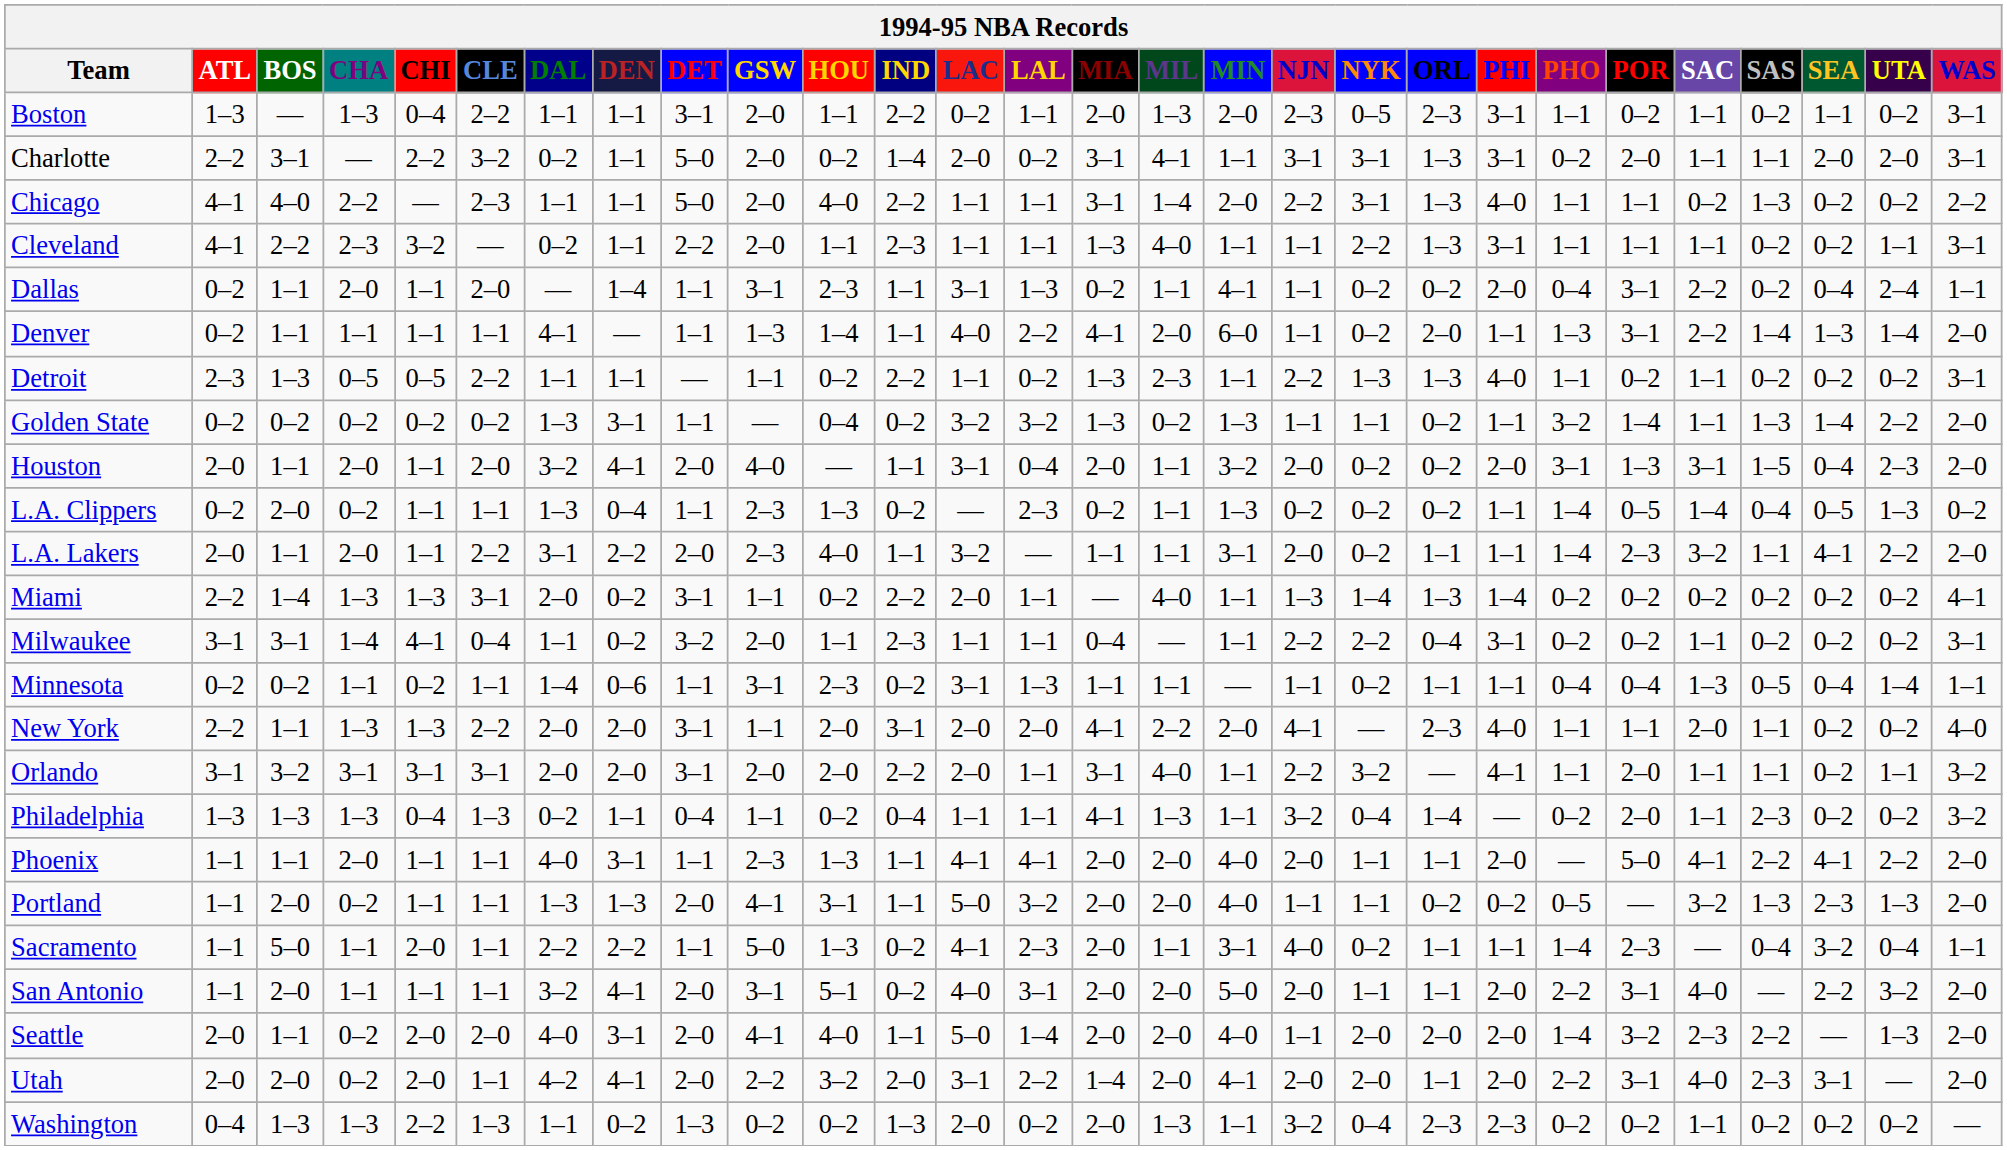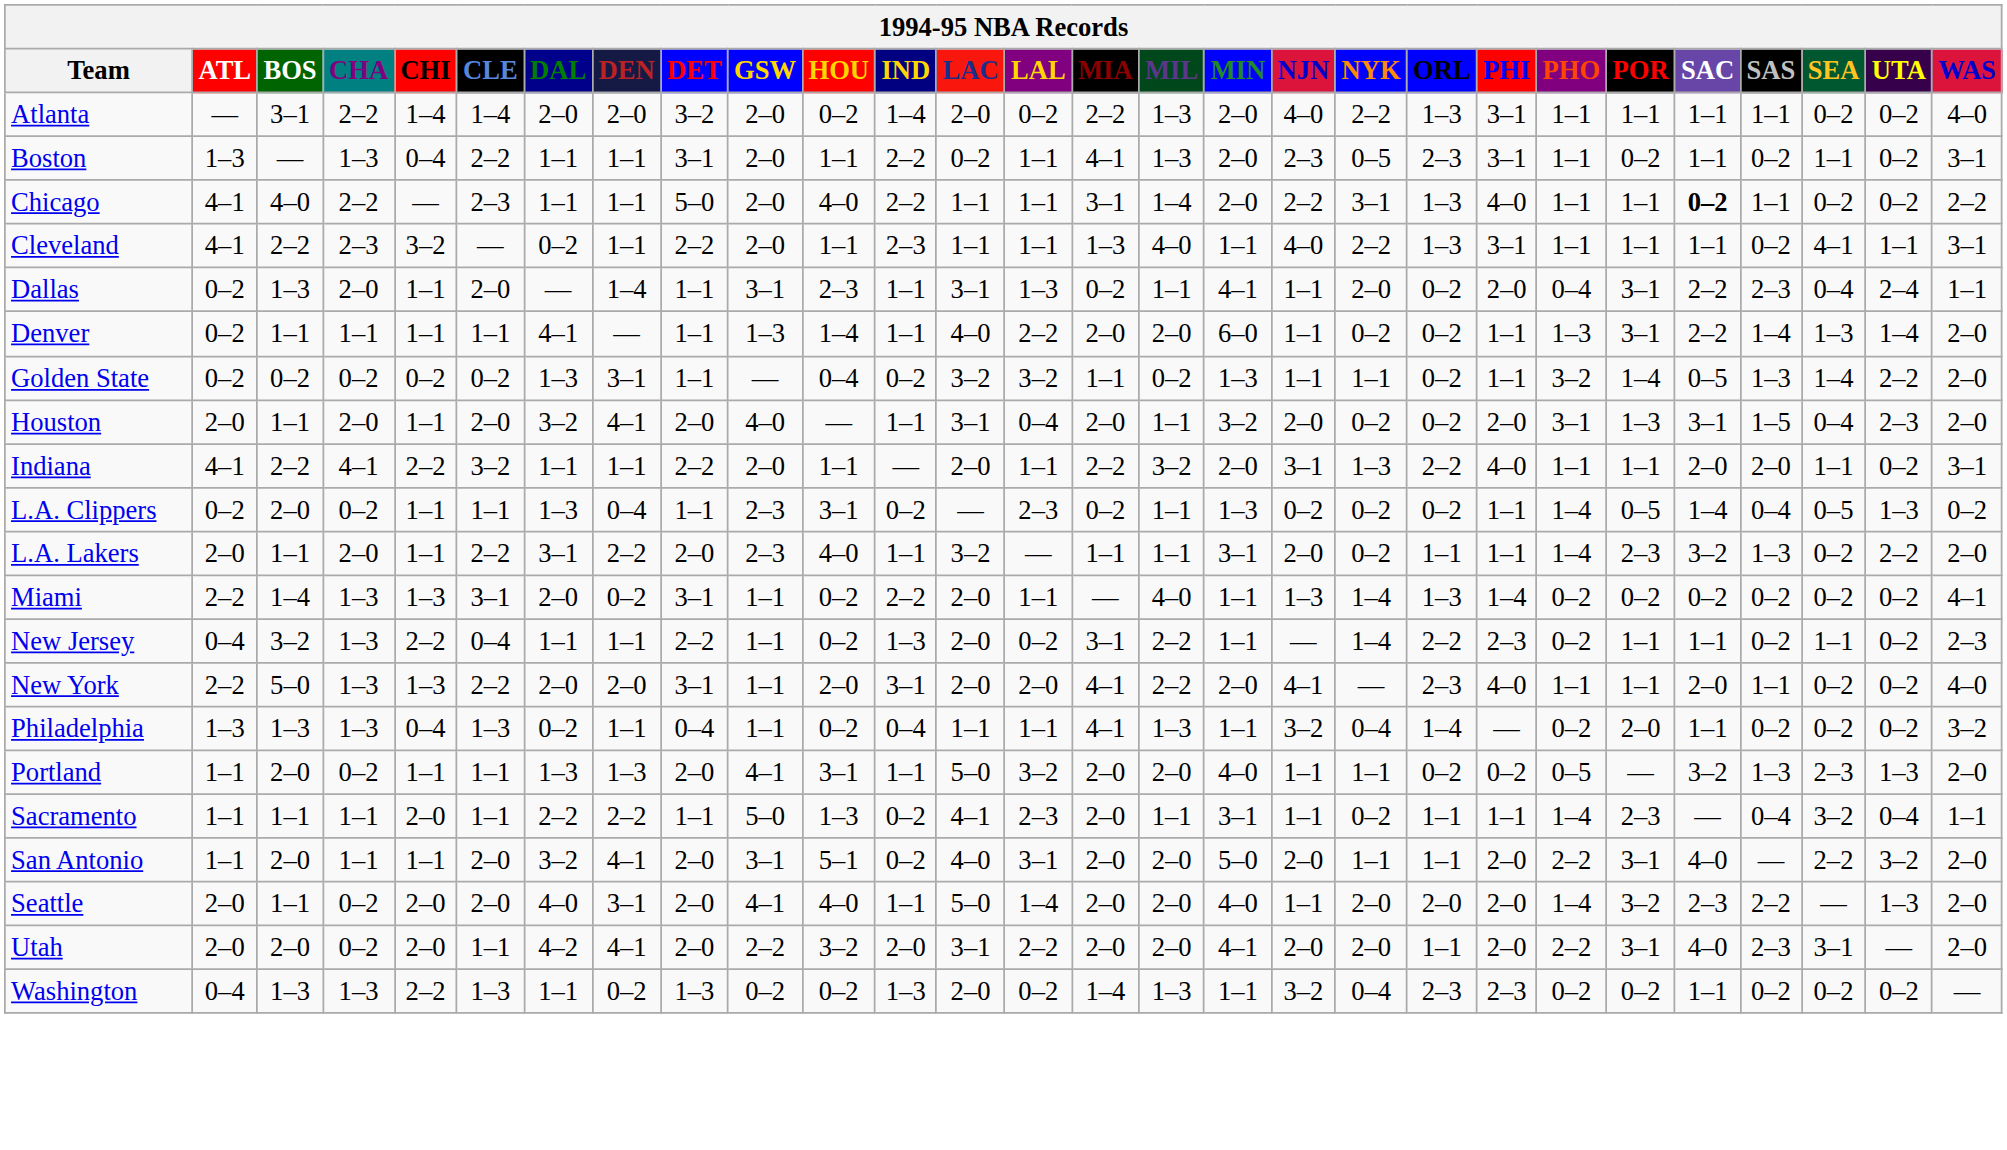+ row: Atlanta | — | 3–1 | 2–2 | 1–4 | 1–4 | 2–0 | 2–0 | 3–2 | 2–0 | 0–2 | 1–4 | 2–0 | 0–2 | 2–2 | 1–3 | 2–0 | 4–0 | 2–2 | 1–3 | 3–1 | 1–1 | 1–1 | 1–1 | 1–1 | 0–2 | 0–2 | 4–0
Boston | MIA: 2–0 -> 4–1
- row: Charlotte | 2–2 | 3–1 | — | 2–2 | 3–2 | 0–2 | 1–1 | 5–0 | 2–0 | 0–2 | 1–4 | 2–0 | 0–2 | 3–1 | 4–1 | 1–1 | 3–1 | 3–1 | 1–3 | 3–1 | 0–2 | 2–0 | 1–1 | 1–1 | 2–0 | 2–0 | 3–1
Chicago | SAC: normal -> bold
Chicago | SAS: 1–3 -> 1–1
Cleveland | NJN: 1–1 -> 4–0
Cleveland | SEA: 0–2 -> 4–1
Dallas | BOS: 1–1 -> 1–3
Dallas | NYK: 0–2 -> 2–0
Dallas | SAS: 0–2 -> 2–3
Denver | MIA: 4–1 -> 2–0
Denver | ORL: 2–0 -> 0–2
- row: Detroit | 2–3 | 1–3 | 0–5 | 0–5 | 2–2 | 1–1 | 1–1 | — | 1–1 | 0–2 | 2–2 | 1–1 | 0–2 | 1–3 | 2–3 | 1–1 | 2–2 | 1–3 | 1–3 | 4–0 | 1–1 | 0–2 | 1–1 | 0–2 | 0–2 | 0–2 | 3–1
Golden State | MIA: 1–3 -> 1–1
Golden State | SAC: 1–1 -> 0–5
+ row: Indiana | 4–1 | 2–2 | 4–1 | 2–2 | 3–2 | 1–1 | 1–1 | 2–2 | 2–0 | 1–1 | — | 2–0 | 1–1 | 2–2 | 3–2 | 2–0 | 3–1 | 1–3 | 2–2 | 4–0 | 1–1 | 1–1 | 2–0 | 2–0 | 1–1 | 0–2 | 3–1
L.A. Clippers | HOU: 1–3 -> 3–1
L.A. Lakers | SAS: 1–1 -> 1–3
L.A. Lakers | SEA: 4–1 -> 0–2
- row: Milwaukee | 3–1 | 3–1 | 1–4 | 4–1 | 0–4 | 1–1 | 0–2 | 3–2 | 2–0 | 1–1 | 2–3 | 1–1 | 1–1 | 0–4 | — | 1–1 | 2–2 | 2–2 | 0–4 | 3–1 | 0–2 | 0–2 | 1–1 | 0–2 | 0–2 | 0–2 | 3–1
- row: Minnesota | 0–2 | 0–2 | 1–1 | 0–2 | 1–1 | 1–4 | 0–6 | 1–1 | 3–1 | 2–3 | 0–2 | 3–1 | 1–3 | 1–1 | 1–1 | — | 1–1 | 0–2 | 1–1 | 1–1 | 0–4 | 0–4 | 1–3 | 0–5 | 0–4 | 1–4 | 1–1
+ row: New Jersey | 0–4 | 3–2 | 1–3 | 2–2 | 0–4 | 1–1 | 1–1 | 2–2 | 1–1 | 0–2 | 1–3 | 2–0 | 0–2 | 3–1 | 2–2 | 1–1 | — | 1–4 | 2–2 | 2–3 | 0–2 | 1–1 | 1–1 | 0–2 | 1–1 | 0–2 | 2–3
New York | BOS: 1–1 -> 5–0
- row: Orlando | 3–1 | 3–2 | 3–1 | 3–1 | 3–1 | 2–0 | 2–0 | 3–1 | 2–0 | 2–0 | 2–2 | 2–0 | 1–1 | 3–1 | 4–0 | 1–1 | 2–2 | 3–2 | — | 4–1 | 1–1 | 2–0 | 1–1 | 1–1 | 0–2 | 1–1 | 3–2
Philadelphia | SAS: 2–3 -> 0–2
- row: Phoenix | 1–1 | 1–1 | 2–0 | 1–1 | 1–1 | 4–0 | 3–1 | 1–1 | 2–3 | 1–3 | 1–1 | 4–1 | 4–1 | 2–0 | 2–0 | 4–0 | 2–0 | 1–1 | 1–1 | 2–0 | — | 5–0 | 4–1 | 2–2 | 4–1 | 2–2 | 2–0
Sacramento | BOS: 5–0 -> 1–1
Sacramento | NJN: 4–0 -> 1–1
San Antonio | CLE: 1–1 -> 2–0
Utah | MIA: 1–4 -> 2–0
Washington | MIA: 2–0 -> 1–4
